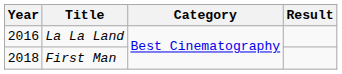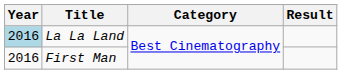La La Land | Year: no background -> lightblue background
First Man | Year: 2018 -> 2016
